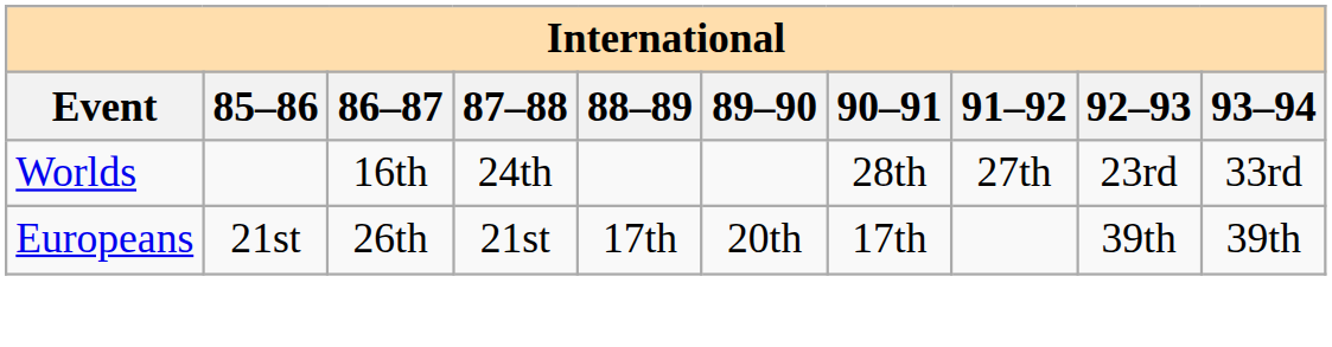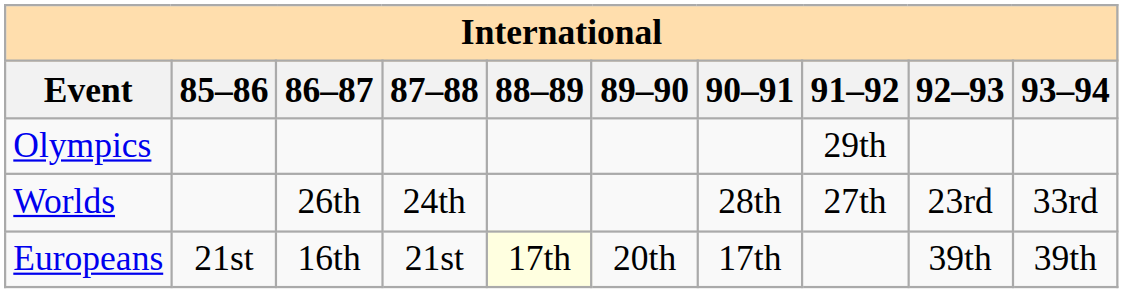+ row: Olympics | 29th
Worlds | 86–87: 16th -> 26th
Europeans | 86–87: 26th -> 16th
Europeans | 88–89: no background -> lightyellow background
